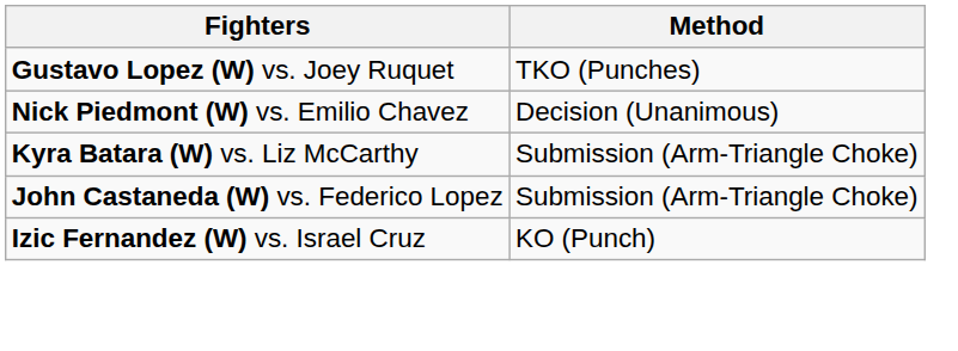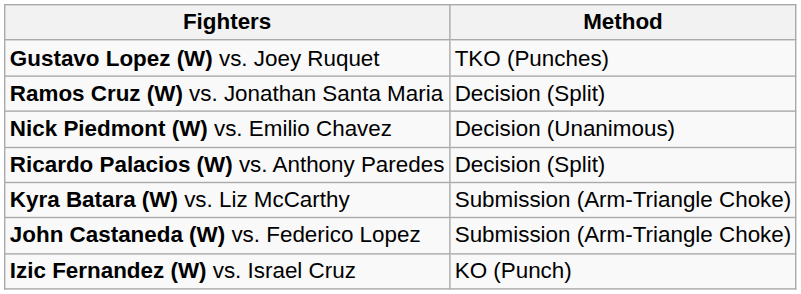+ row: Ramos Cruz (W) vs. Jonathan Santa Maria | Decision (Split)
+ row: Ricardo Palacios (W) vs. Anthony Paredes | Decision (Split)
